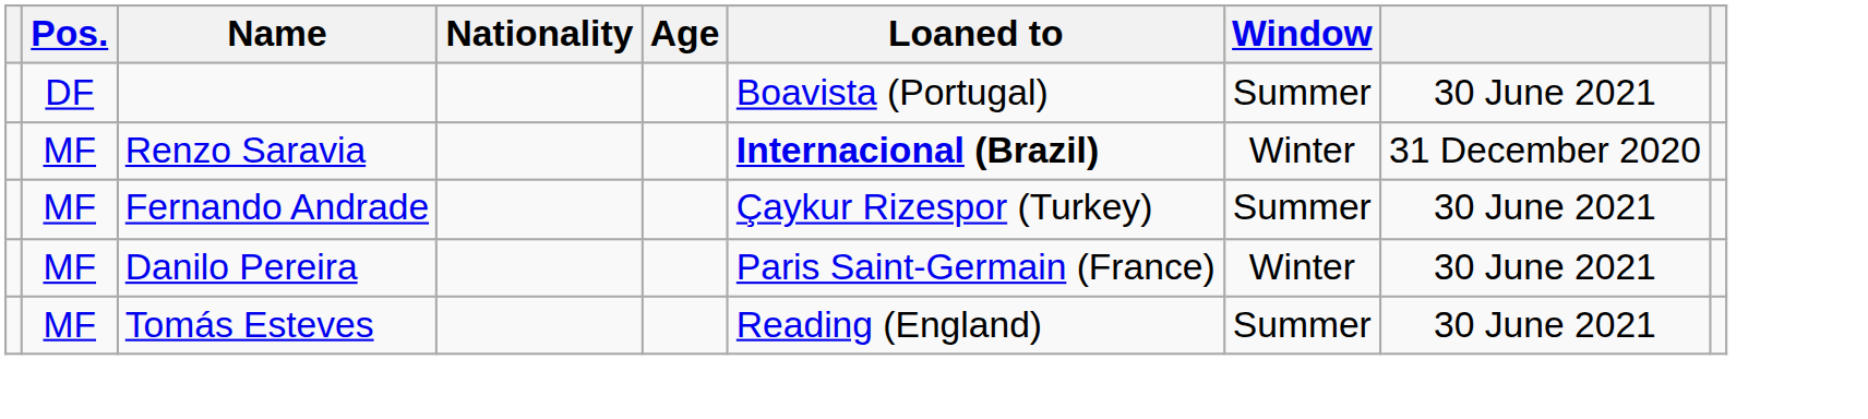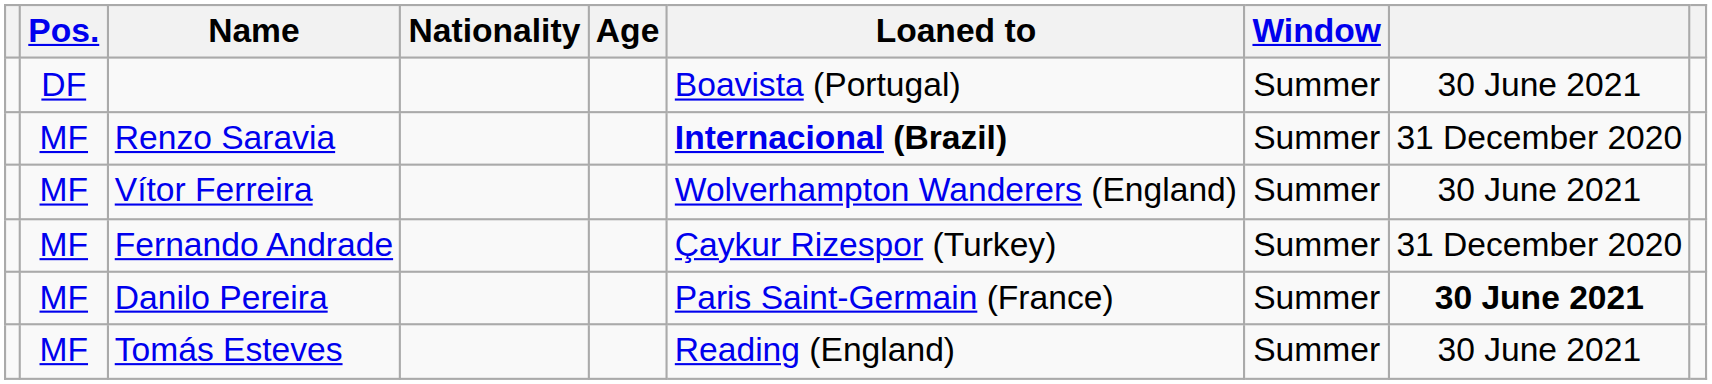Renzo Saravia | Window: Winter -> Summer
+ row: MF | Vítor Ferreira | Wolverhampton Wanderers (England) | Summer | 30 June 2021
Fernando Andrade | column 8: 30 June 2021 -> 31 December 2020
Danilo Pereira | Window: Winter -> Summer
Danilo Pereira | column 8: normal -> bold
